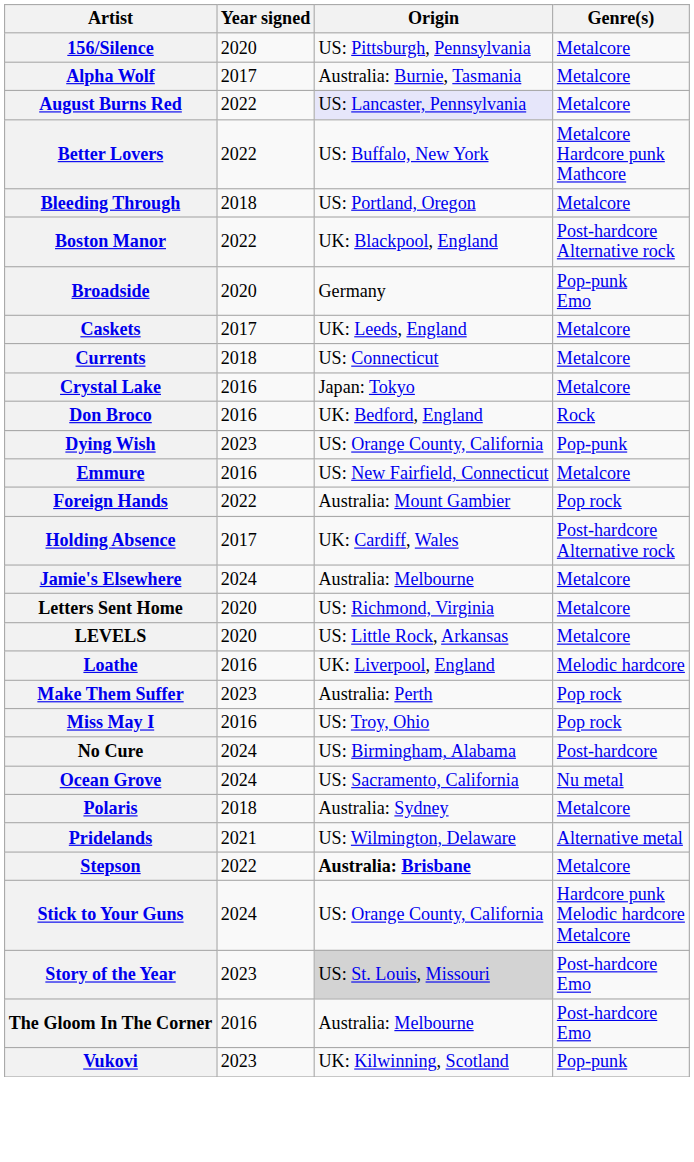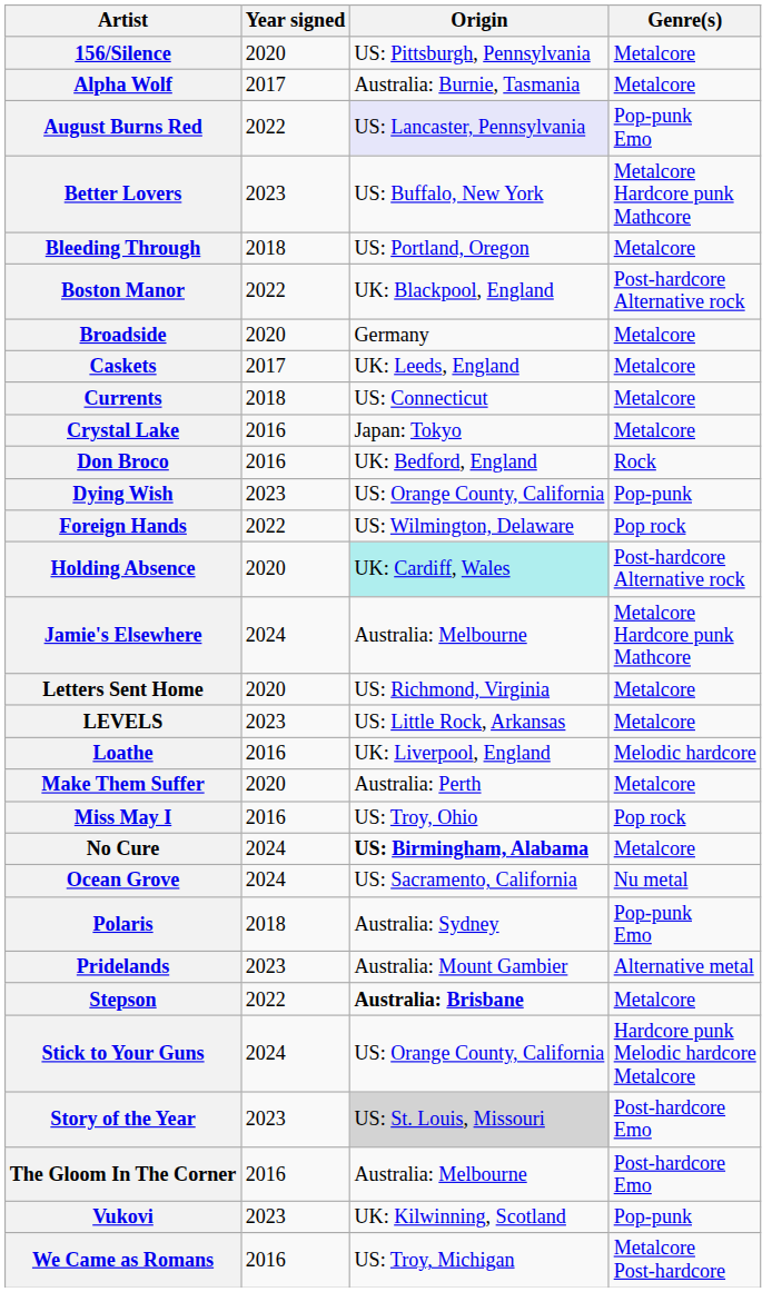August Burns Red | Genre(s): Metalcore -> Pop-punk Emo
Better Lovers | Year signed: 2022 -> 2023
Broadside | Genre(s): Pop-punk Emo -> Metalcore
- row: Emmure | 2016 | US: New Fairfield, Connecticut | Metalcore
Foreign Hands | Origin: Australia: Mount Gambier -> US: Wilmington, Delaware
Holding Absence | Year signed: 2017 -> 2020
Holding Absence | Origin: no background -> paleturquoise background
Jamie's Elsewhere | Genre(s): Metalcore -> Metalcore Hardcore punk Mathcore
LEVELS | Year signed: 2020 -> 2023
Make Them Suffer | Year signed: 2023 -> 2020
Make Them Suffer | Genre(s): Pop rock -> Metalcore
No Cure | Origin: normal -> bold
No Cure | Genre(s): Post-hardcore -> Metalcore
Polaris | Genre(s): Metalcore -> Pop-punk Emo
Pridelands | Year signed: 2021 -> 2023
Pridelands | Origin: US: Wilmington, Delaware -> Australia: Mount Gambier
+ row: We Came as Romans | 2016 | US: Troy, Michigan | Metalcore Post-hardcore
